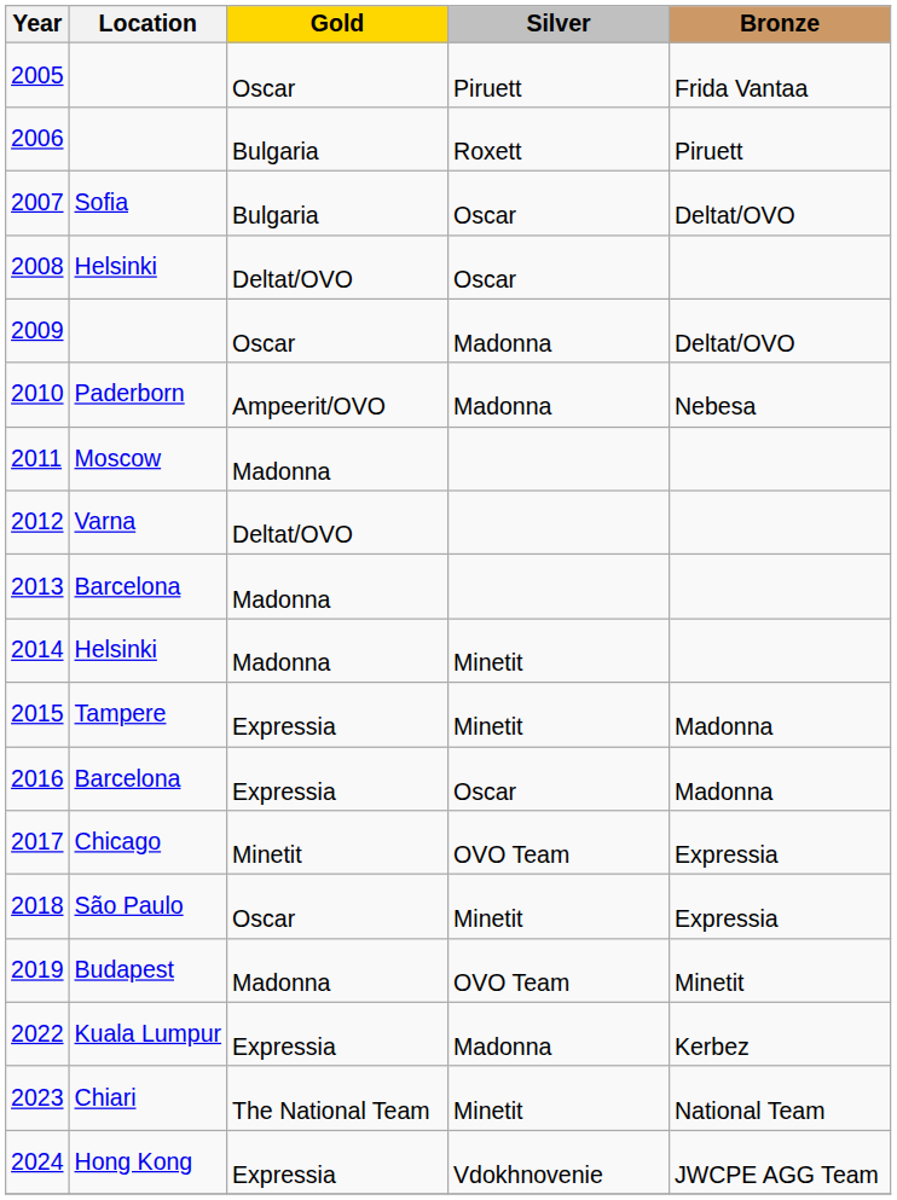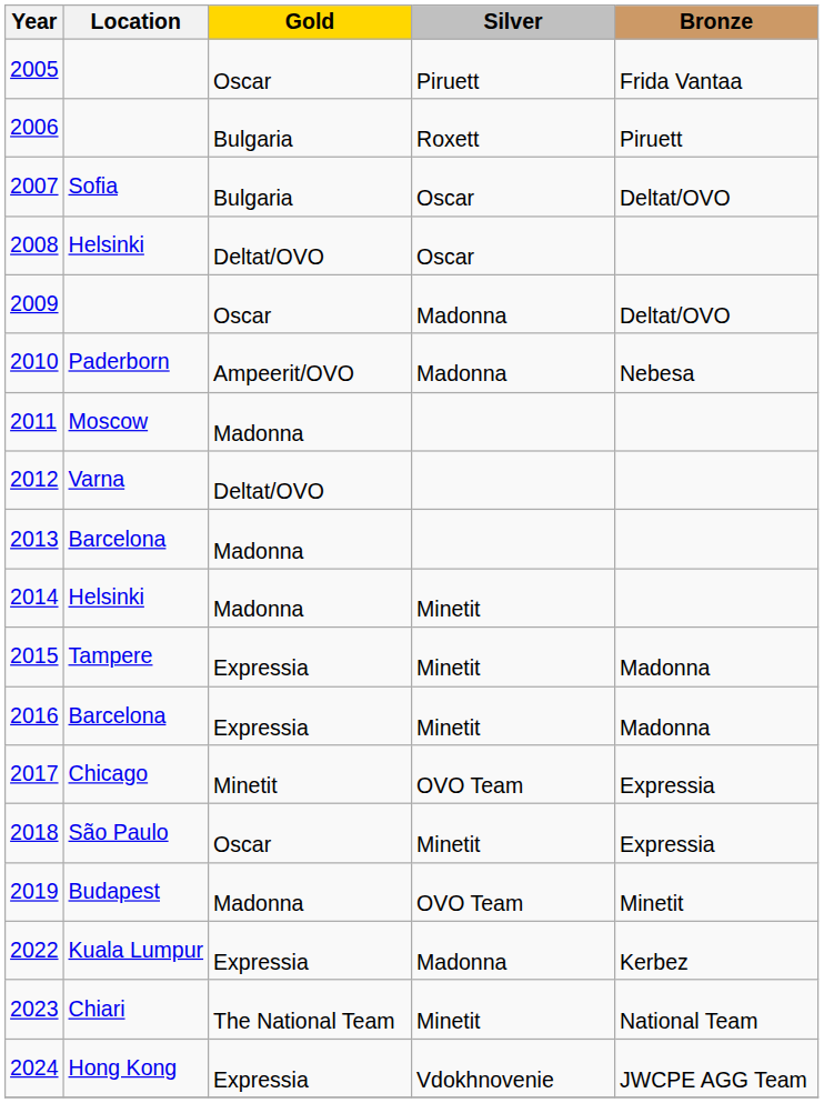2016 | Silver: Oscar -> Minetit
